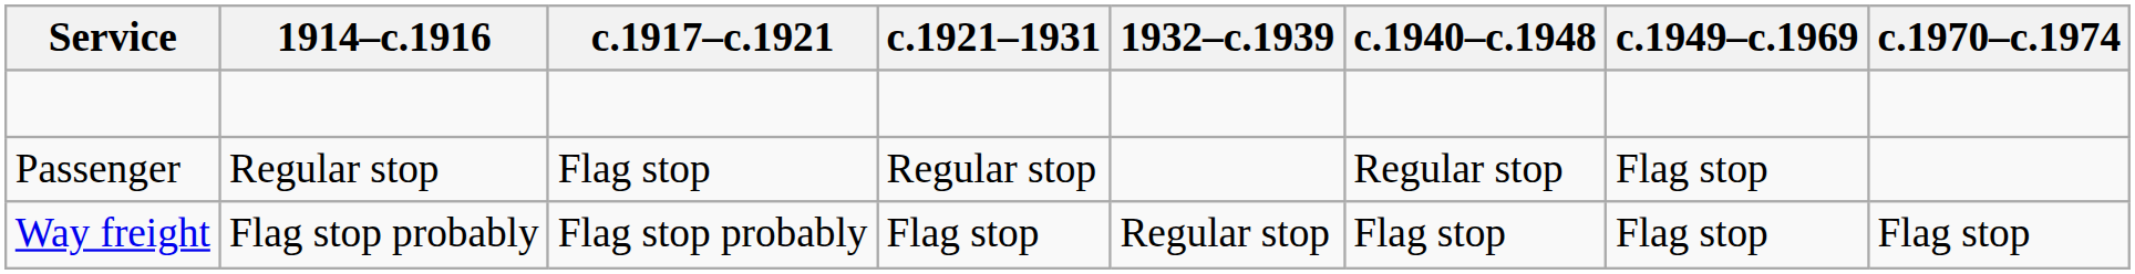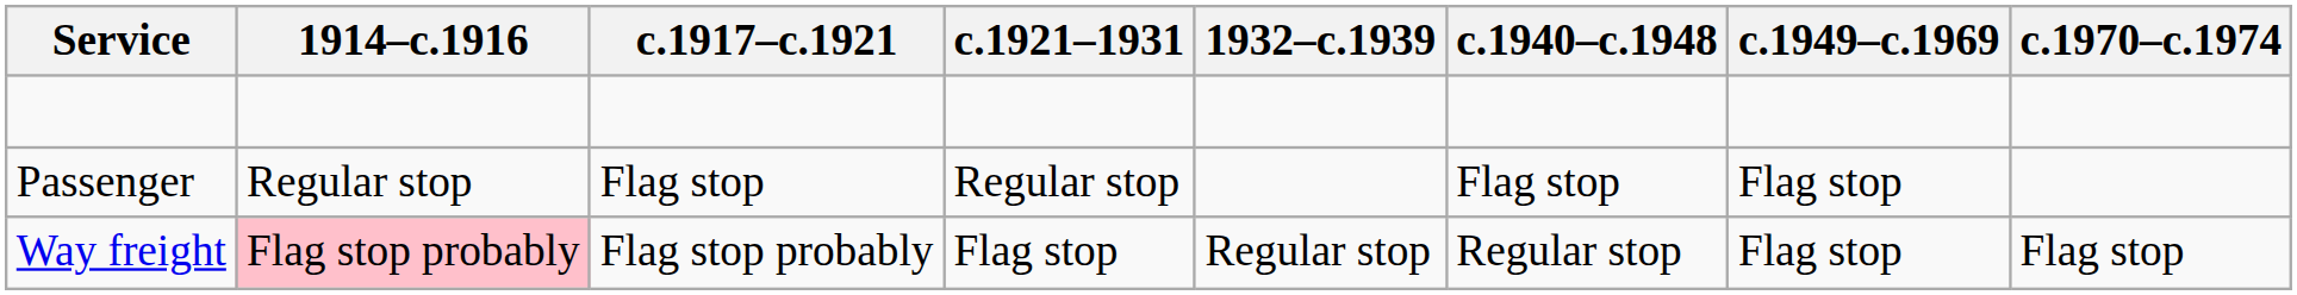Passenger | c.1940–c.1948: Regular stop -> Flag stop
Way freight | 1914–c.1916: no background -> pink background
Way freight | c.1940–c.1948: Flag stop -> Regular stop
